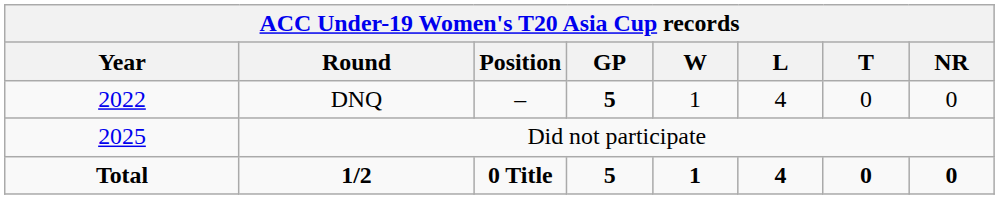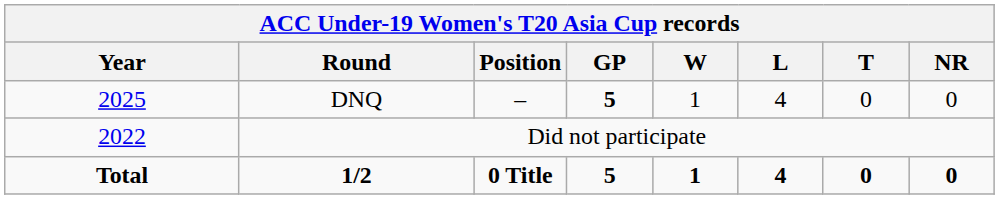DNQ | Year: 2022 -> 2025
Did not participate | Year: 2025 -> 2022
